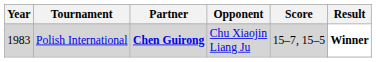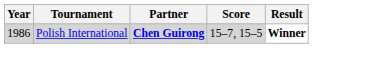- column: Opponent | Chu Xiaojin Liang Ju
Polish International | Year: 1983 -> 1986
